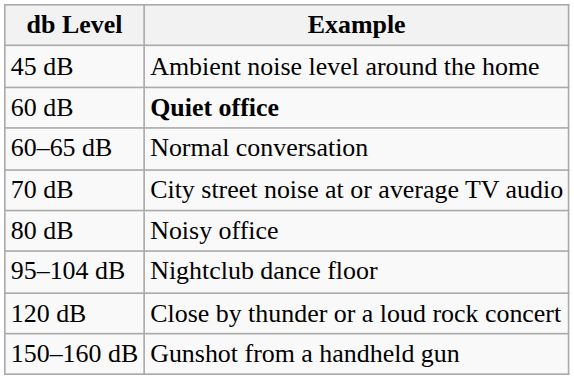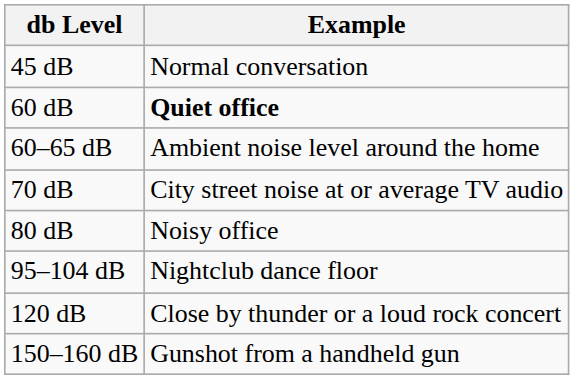45 dB | Example: Ambient noise level around the home -> Normal conversation
60–65 dB | Example: Normal conversation -> Ambient noise level around the home
